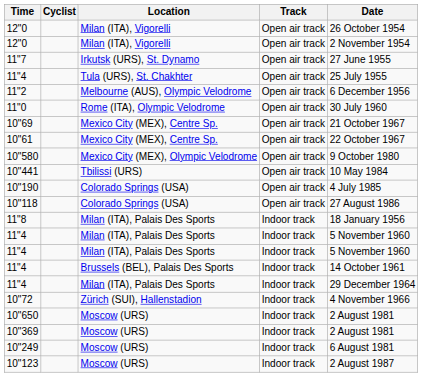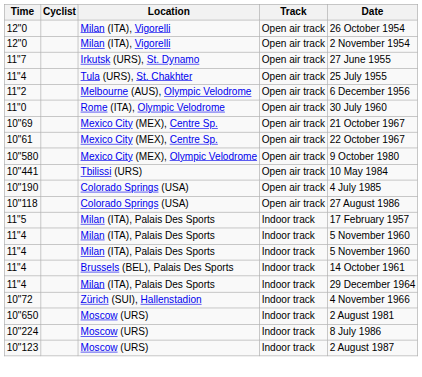- row: 11"8 | Milan (ITA), Palais Des Sports | Indoor track | 18 January 1956
+ row: 11"5 | Milan (ITA), Palais Des Sports | Indoor track | 17 February 1957
- row: 10"369 | Moscow (URS) | Indoor track | 2 August 1981
- row: 10"249 | Moscow (URS) | Indoor track | 6 August 1981
+ row: 10"224 | Moscow (URS) | Indoor track | 8 July 1986
